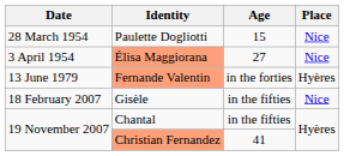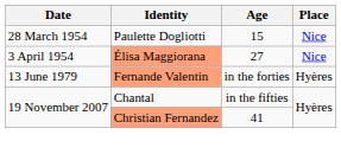- row: 18 February 2007 | Gisèle | in the fifties | Nice
